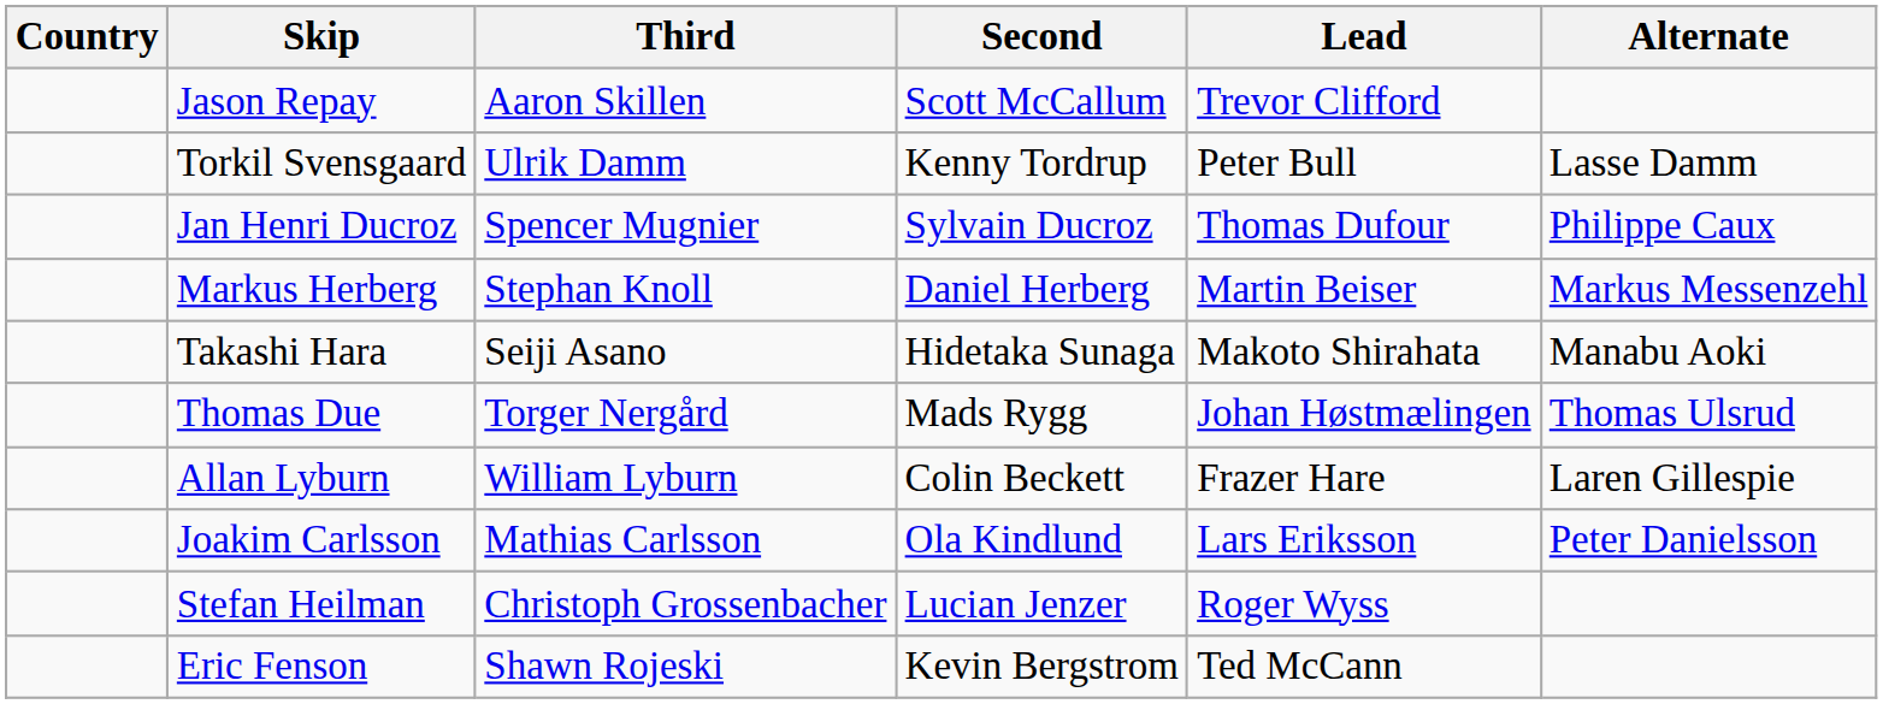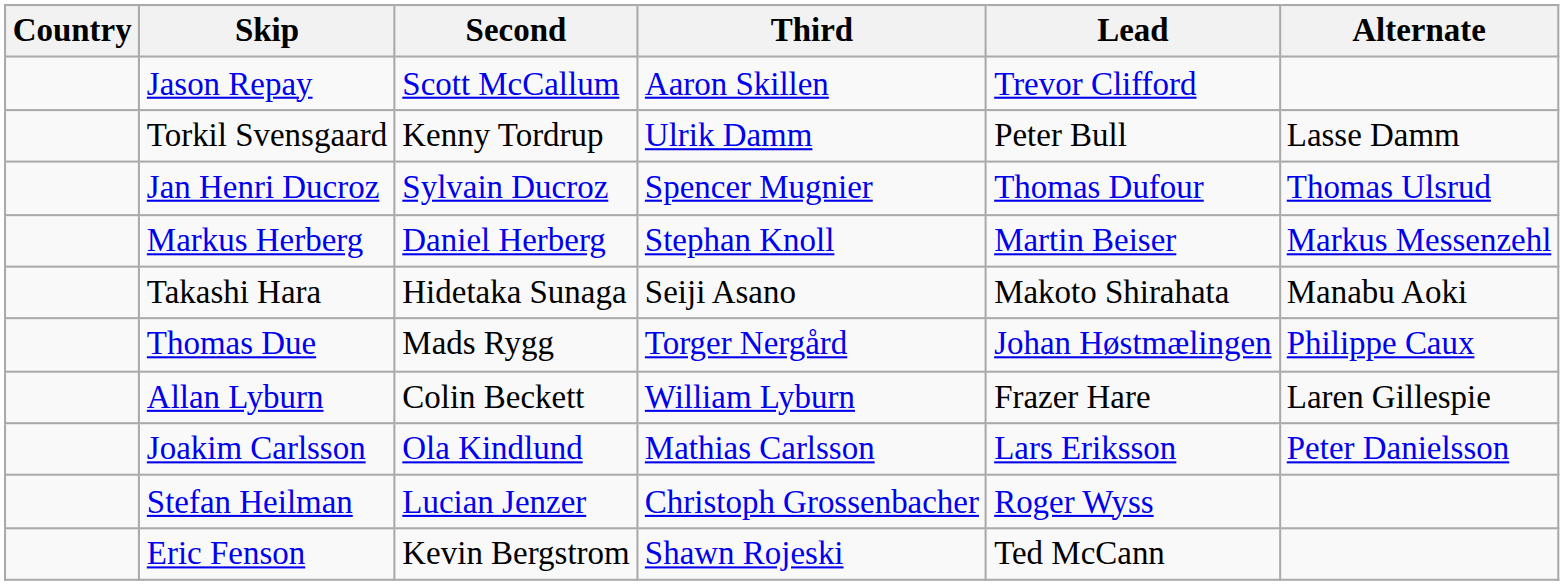columns swapped: Third <-> Second
Jan Henri Ducroz | Alternate: Philippe Caux -> Thomas Ulsrud
Thomas Due | Alternate: Thomas Ulsrud -> Philippe Caux
